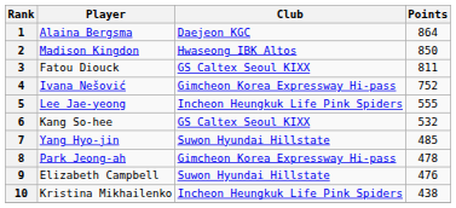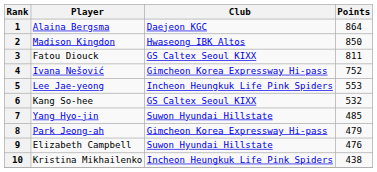5 | Points: 555 -> 553
8 | Points: 478 -> 479
